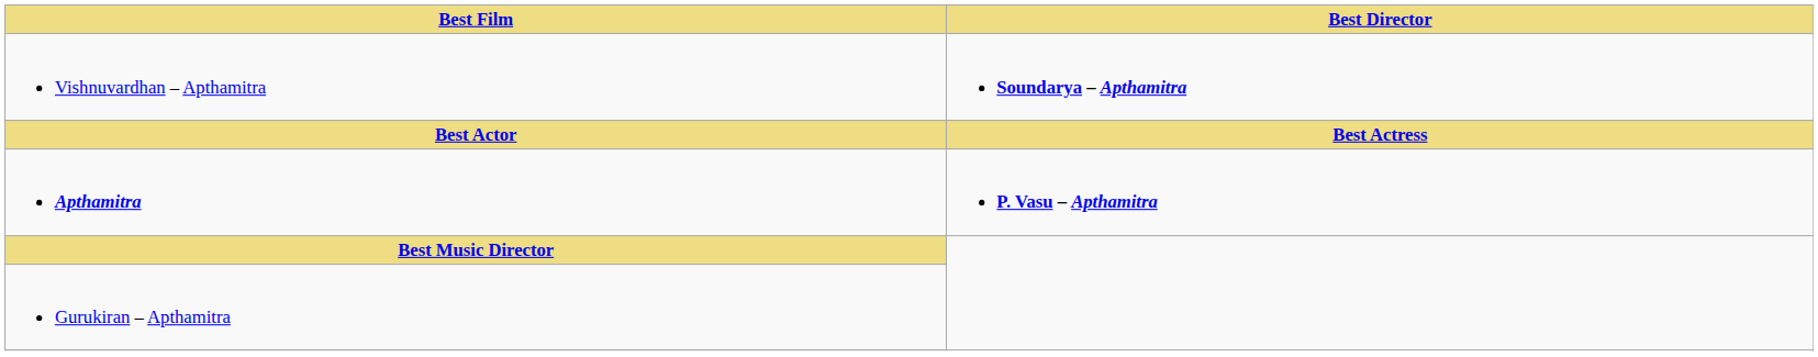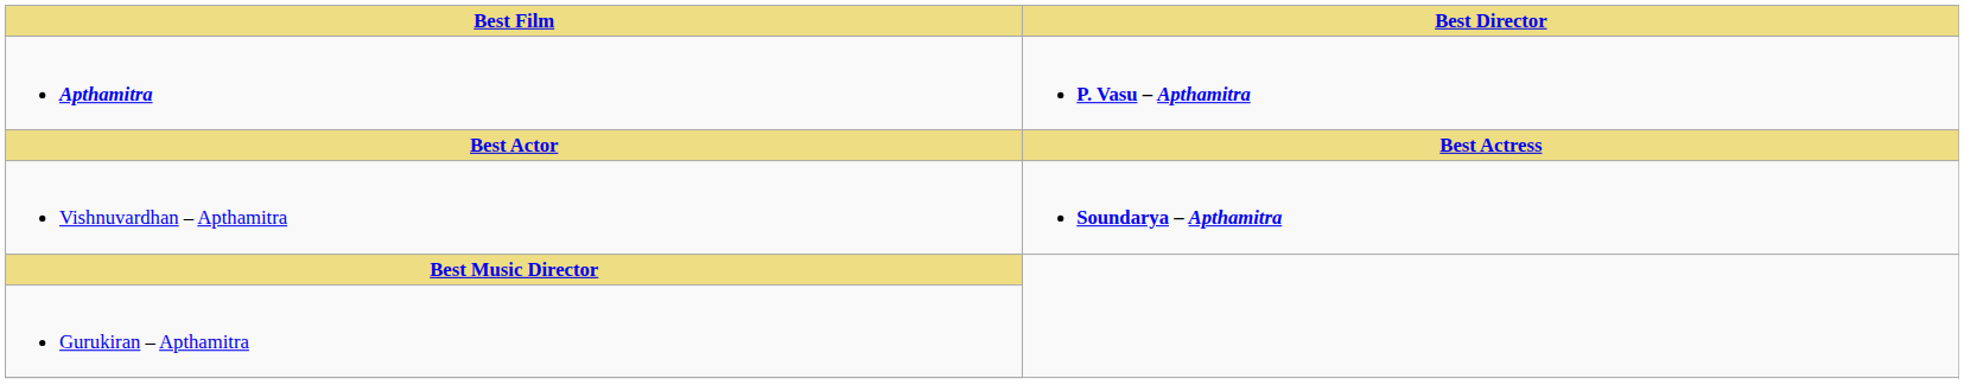rows swapped: Apthamitra <-> Vishnuvardhan – Apthamitra
